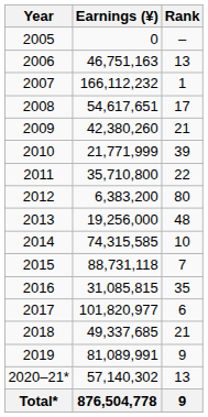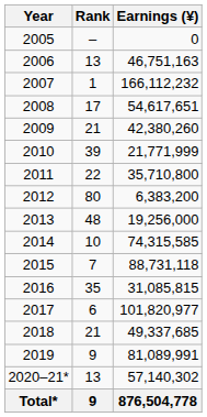columns swapped: Earnings (¥) <-> Rank
